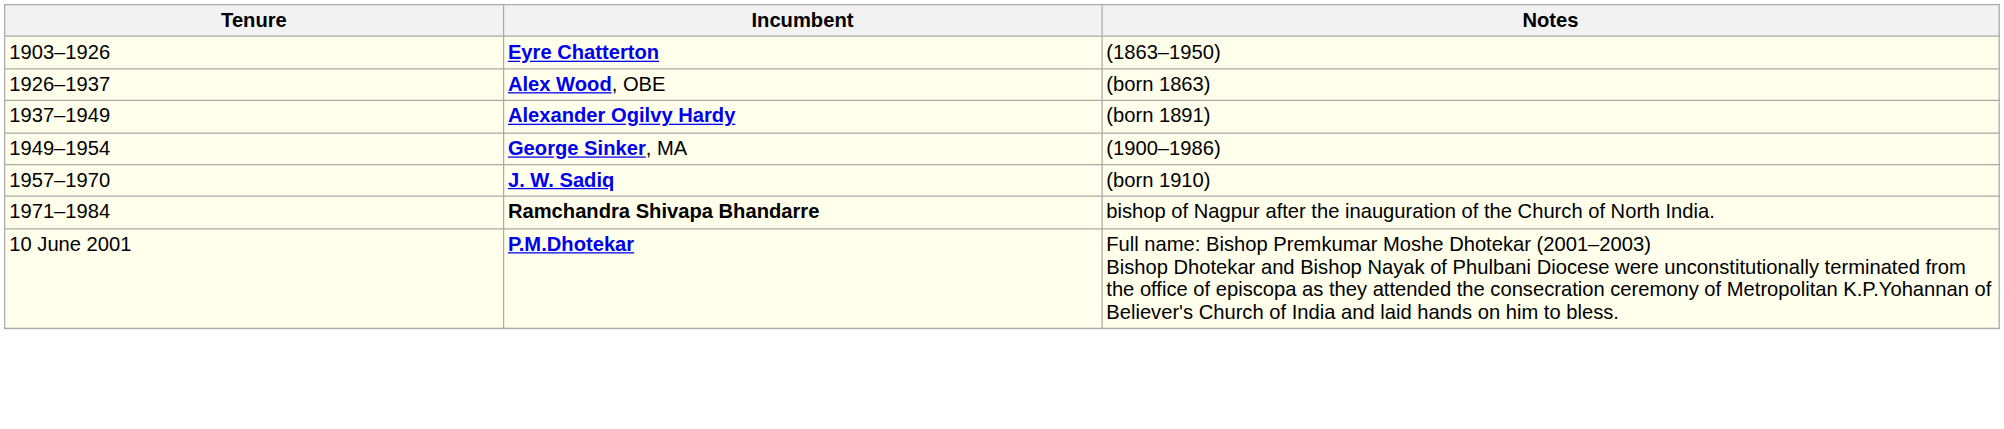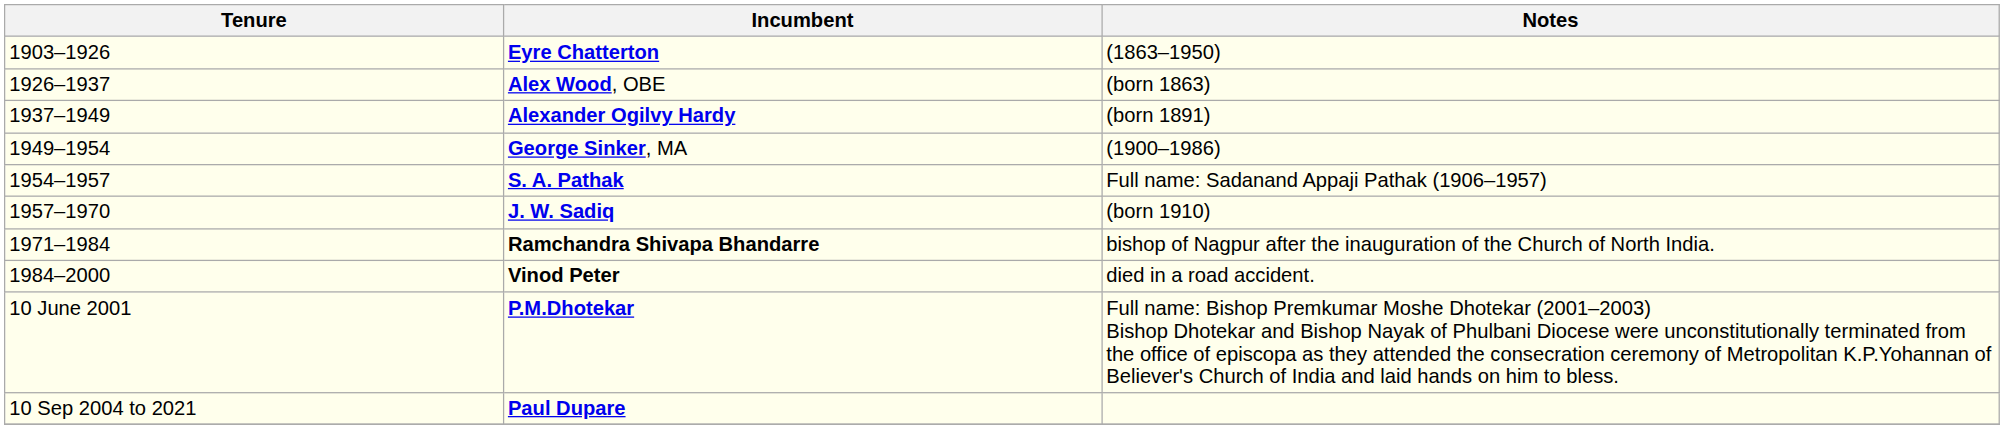+ row: 1954–1957 | S. A. Pathak | Full name: Sadanand Appaji Pathak (1906–1957)
+ row: 1984–2000 | Vinod Peter | died in a road accident.
+ row: 10 Sep 2004 to 2021 | Paul Dupare
